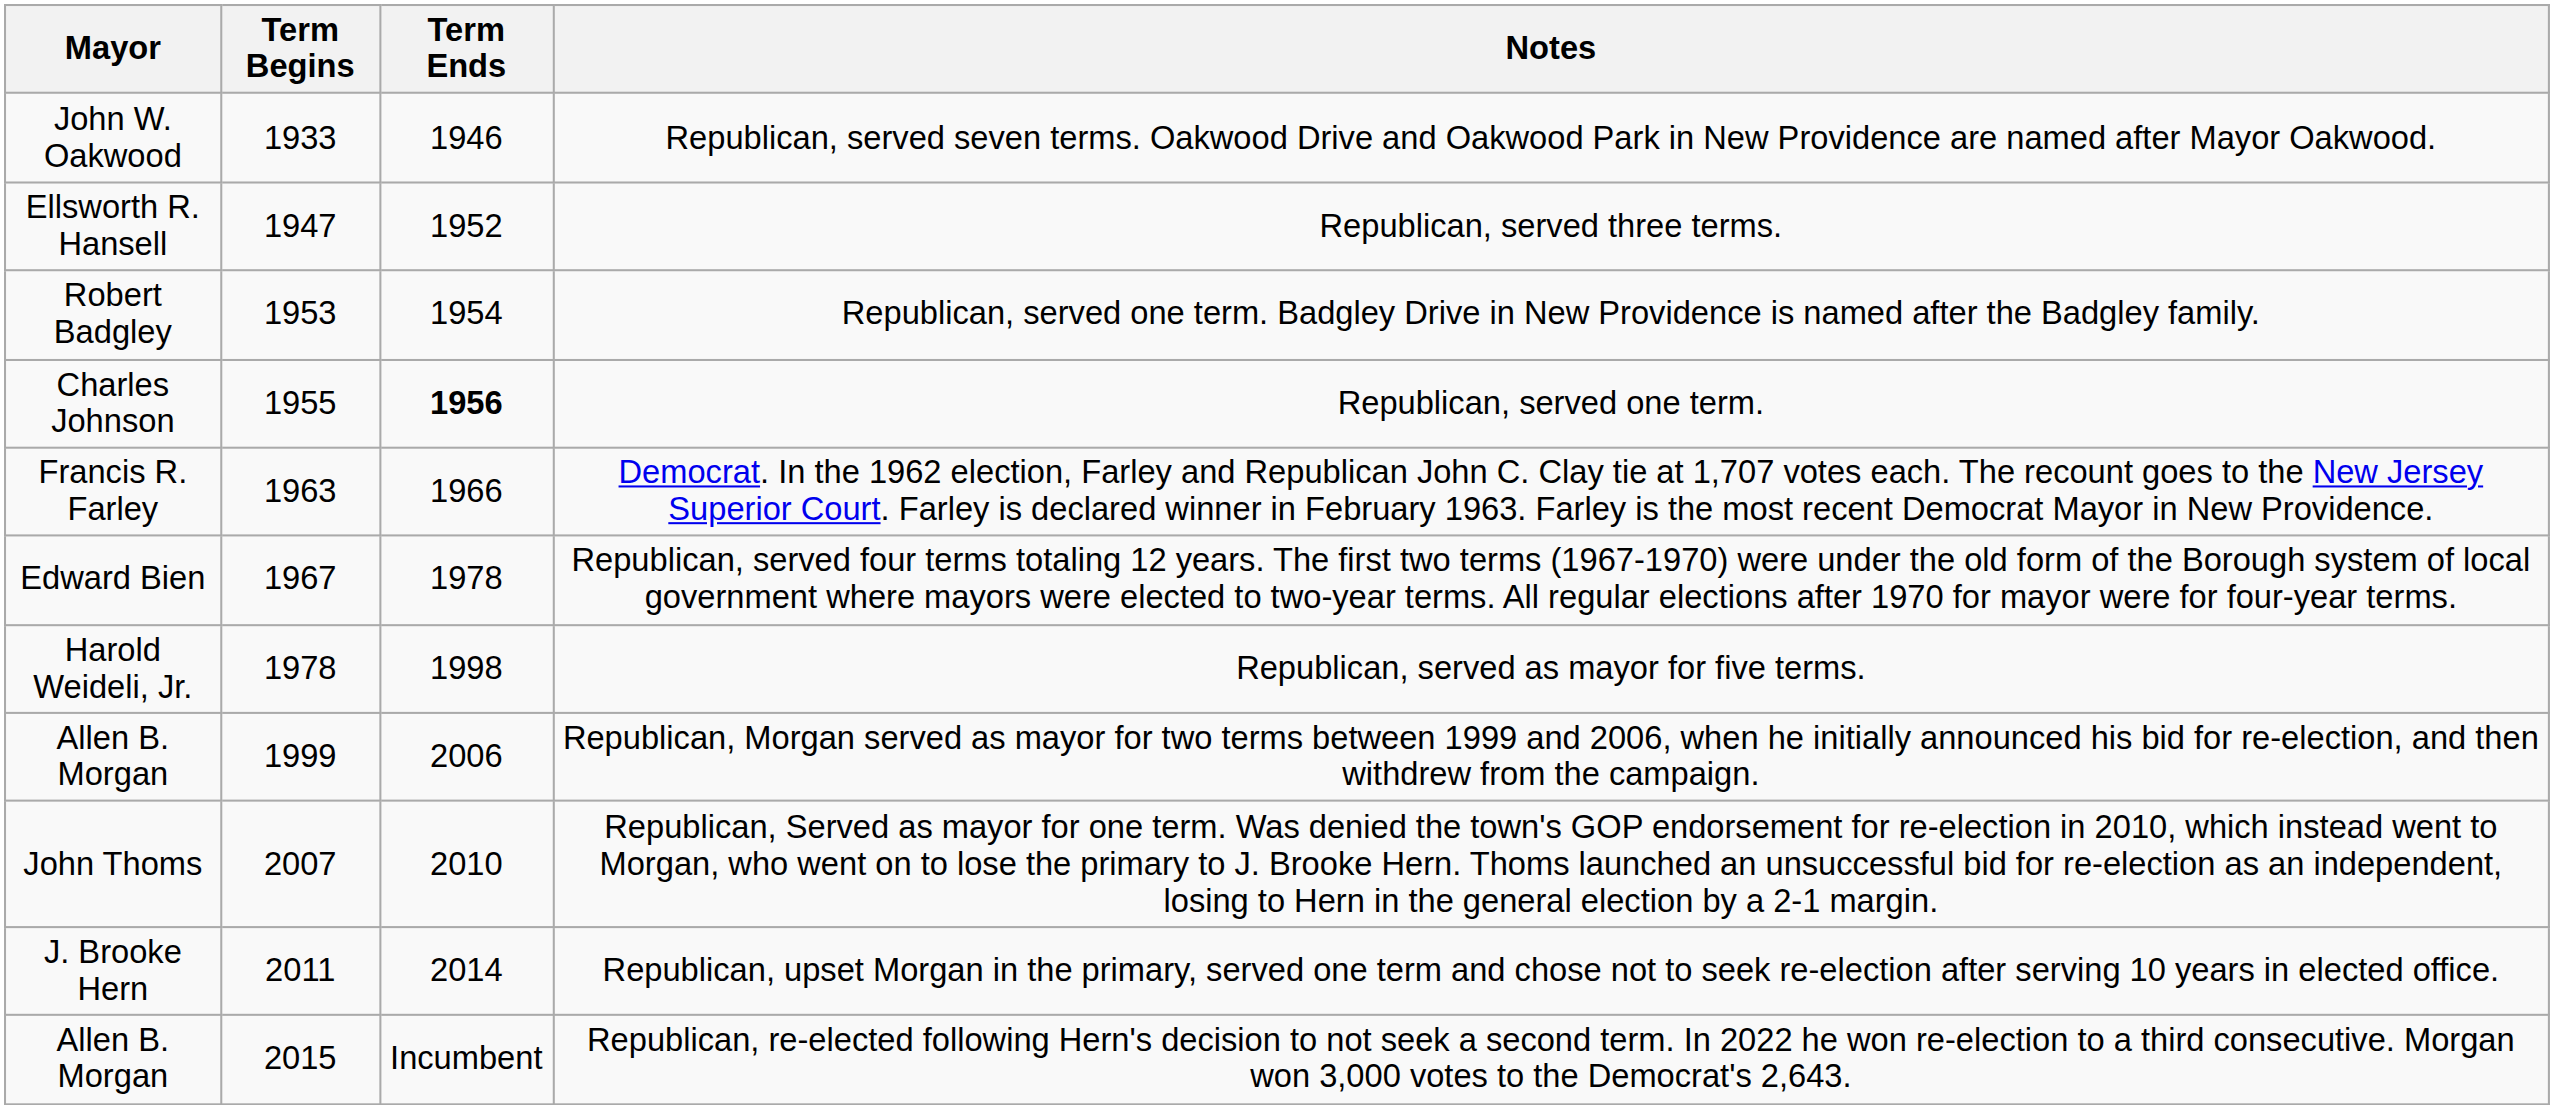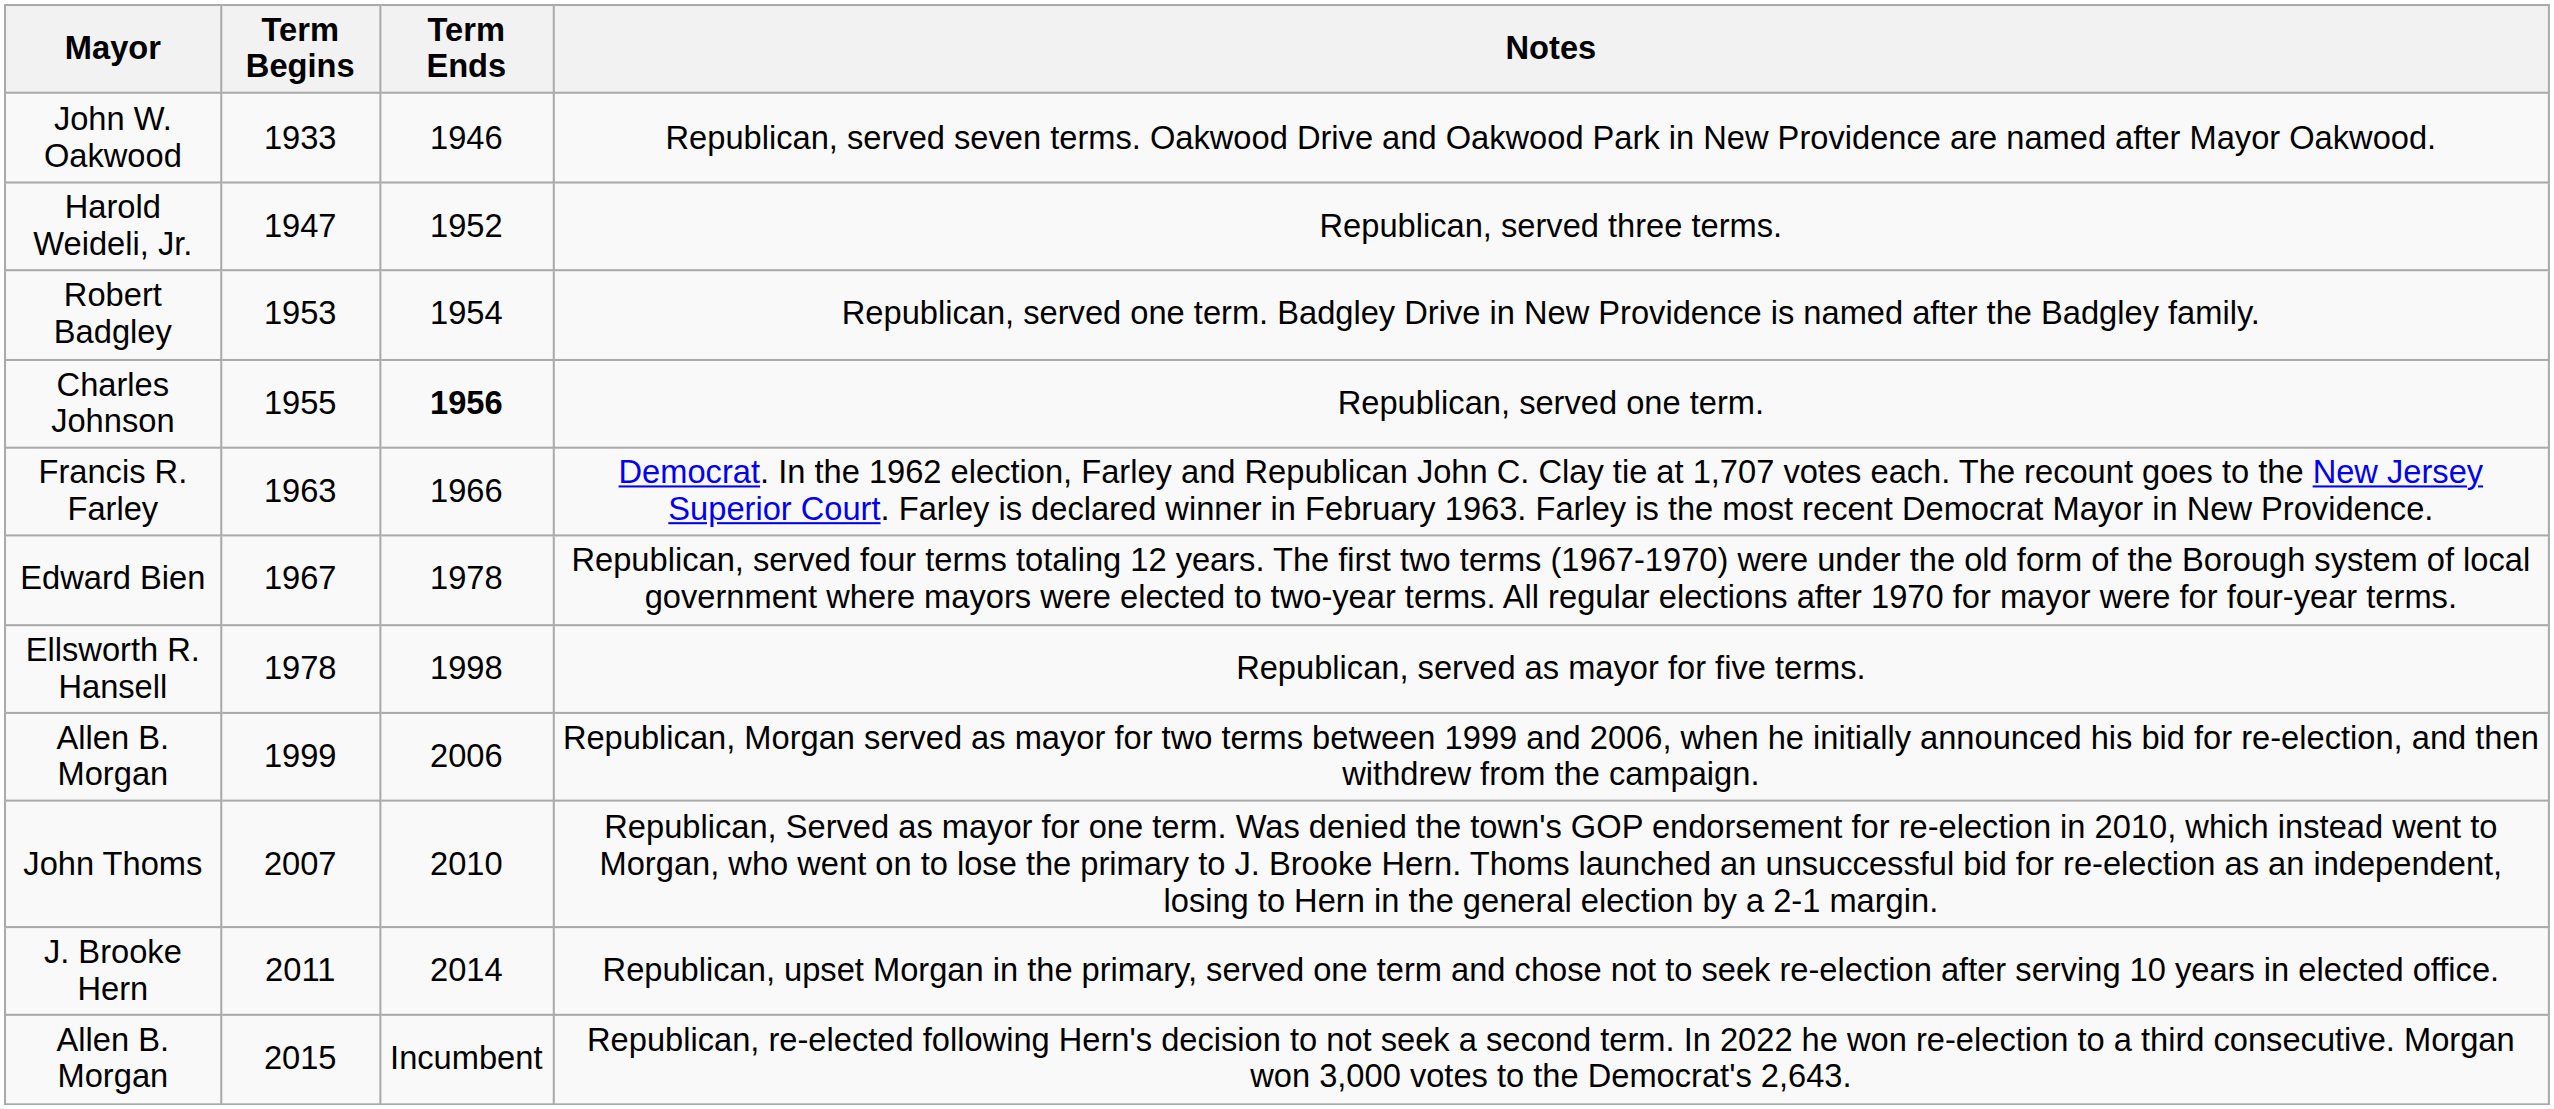Republican, served three terms. | Mayor: Ellsworth R. Hansell -> Harold Weideli, Jr.
Republican, served as mayor for five terms. | Mayor: Harold Weideli, Jr. -> Ellsworth R. Hansell
